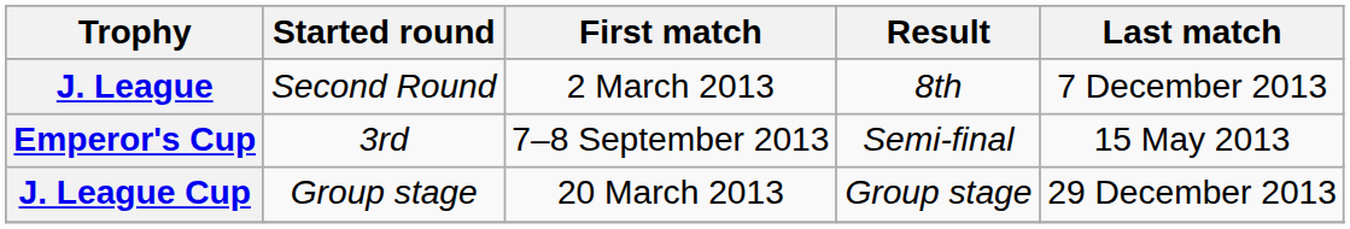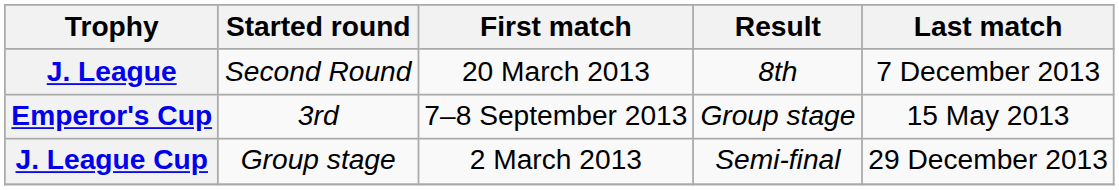J. League | First match: 2 March 2013 -> 20 March 2013
Emperor's Cup | Result: Semi-final -> Group stage
J. League Cup | First match: 20 March 2013 -> 2 March 2013
J. League Cup | Result: Group stage -> Semi-final
